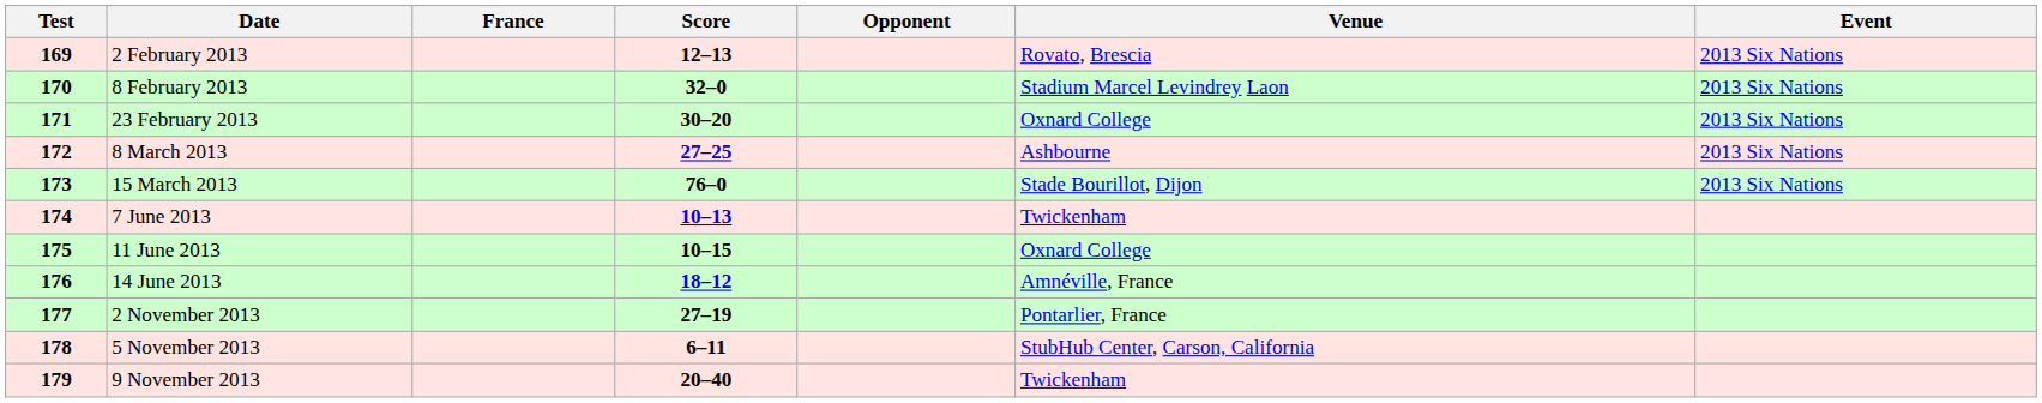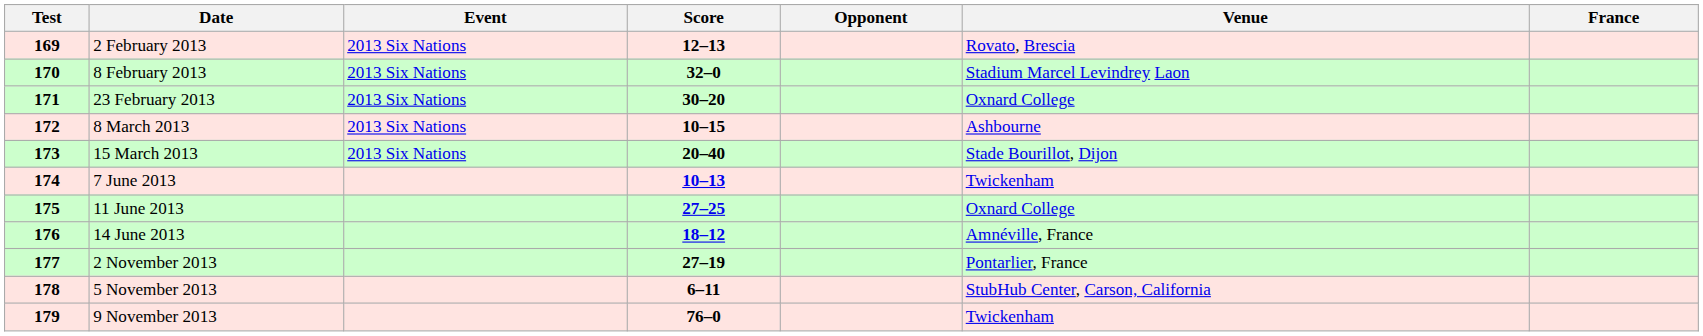columns swapped: France <-> Event
8 March 2013 | Score: 27–25 -> 10–15
15 March 2013 | Score: 76–0 -> 20–40
11 June 2013 | Score: 10–15 -> 27–25
9 November 2013 | Score: 20–40 -> 76–0
